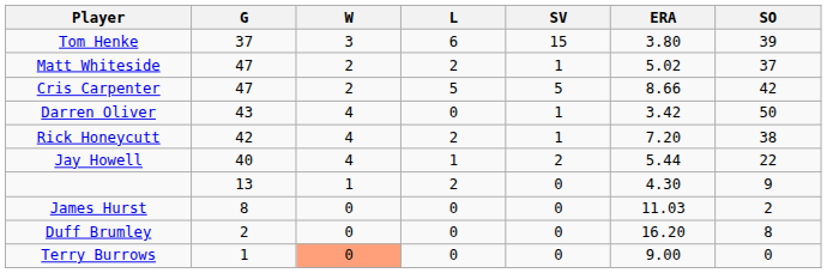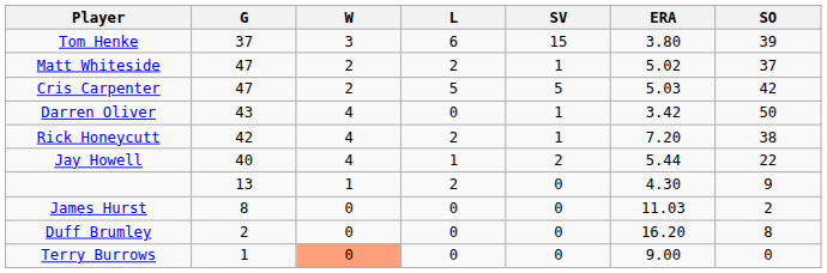Cris Carpenter | ERA: 8.66 -> 5.03
